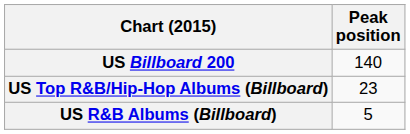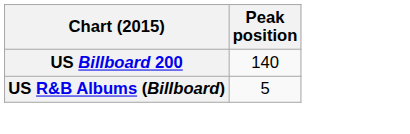- row: US Top R&B/Hip-Hop Albums (Billboard) | 23
